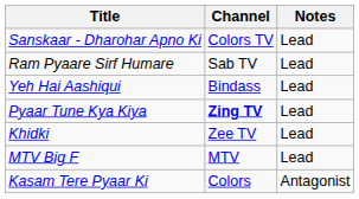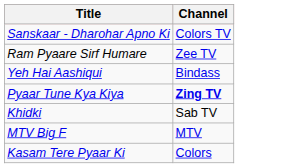- column: Notes | Lead | Lead | Lead | Lead | Lead | Lead | Antagonist
Ram Pyaare Sirf Humare | Channel: Sab TV -> Zee TV
Khidki | Channel: Zee TV -> Sab TV
